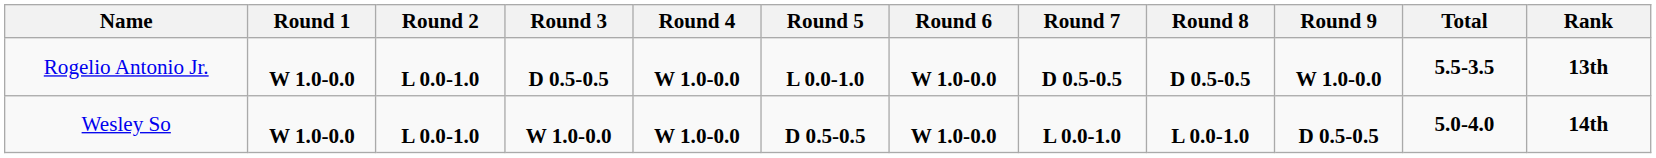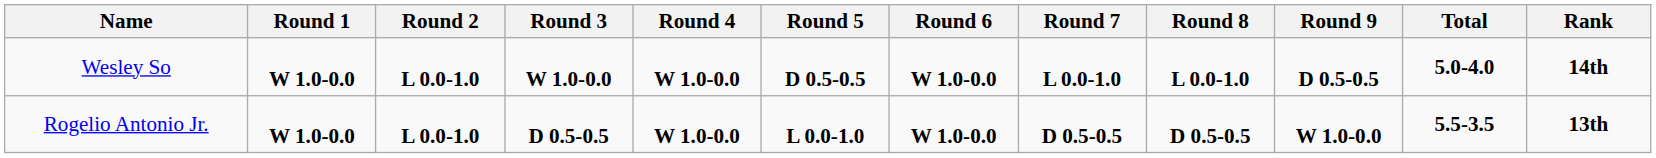rows swapped: Wesley So <-> Rogelio Antonio Jr.
